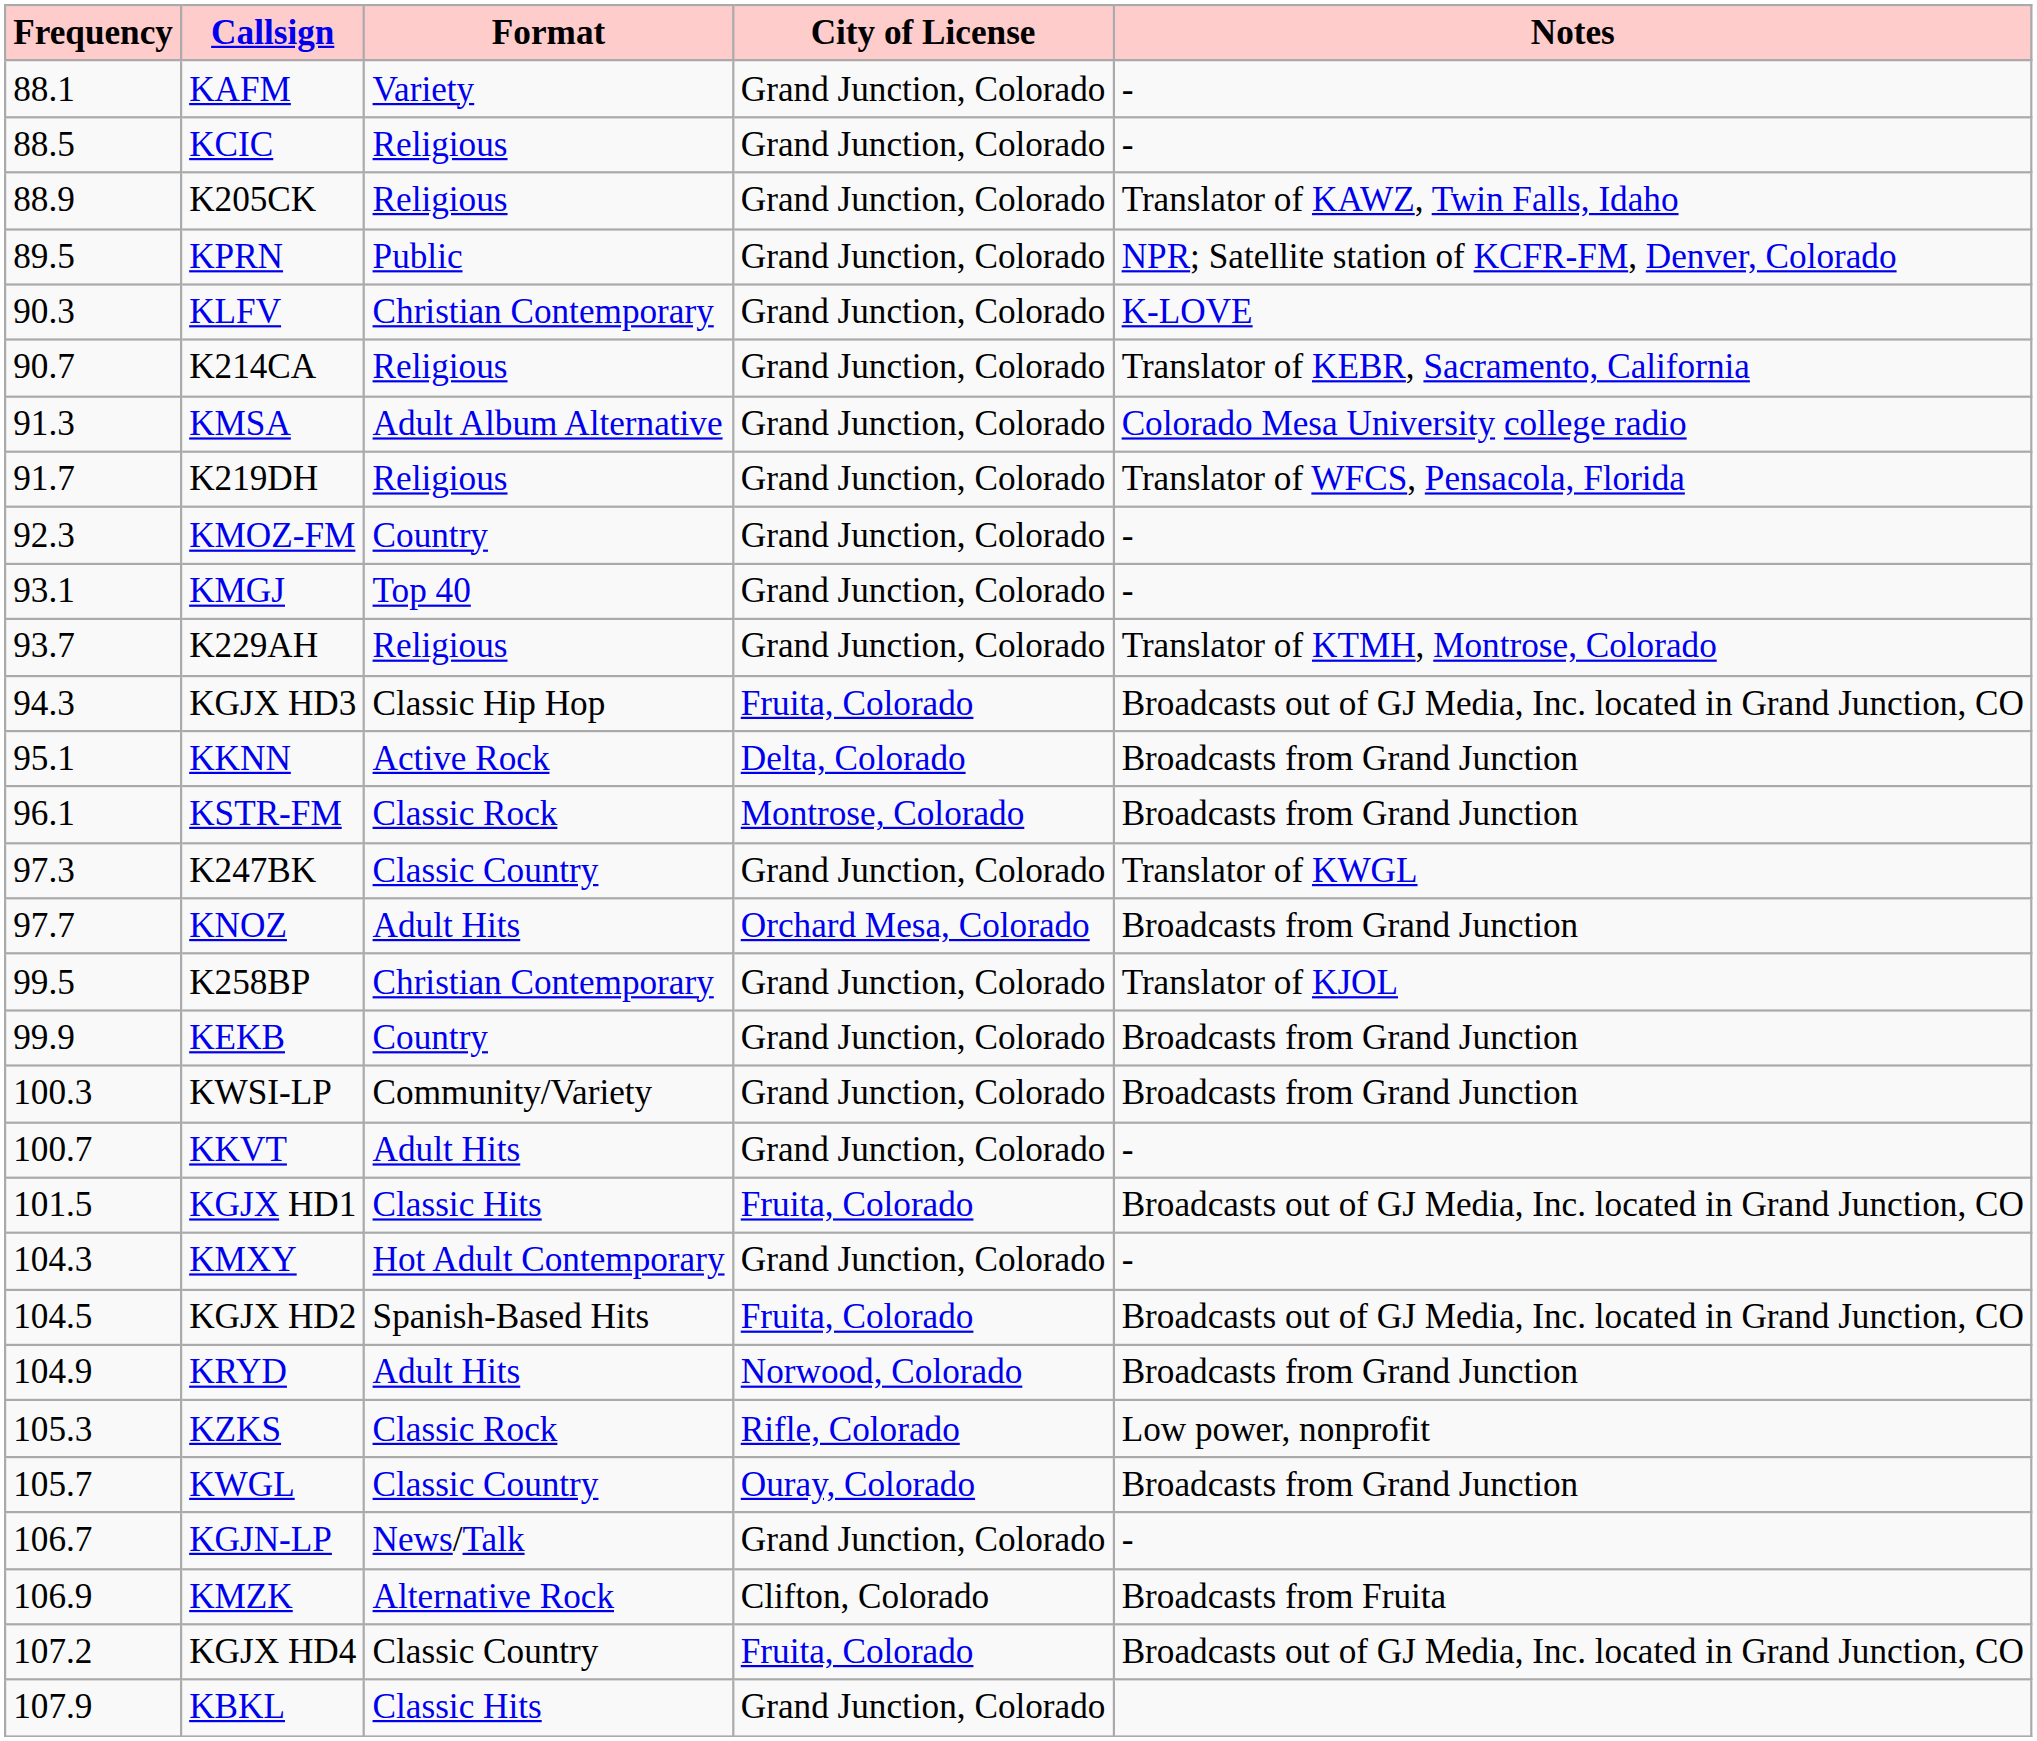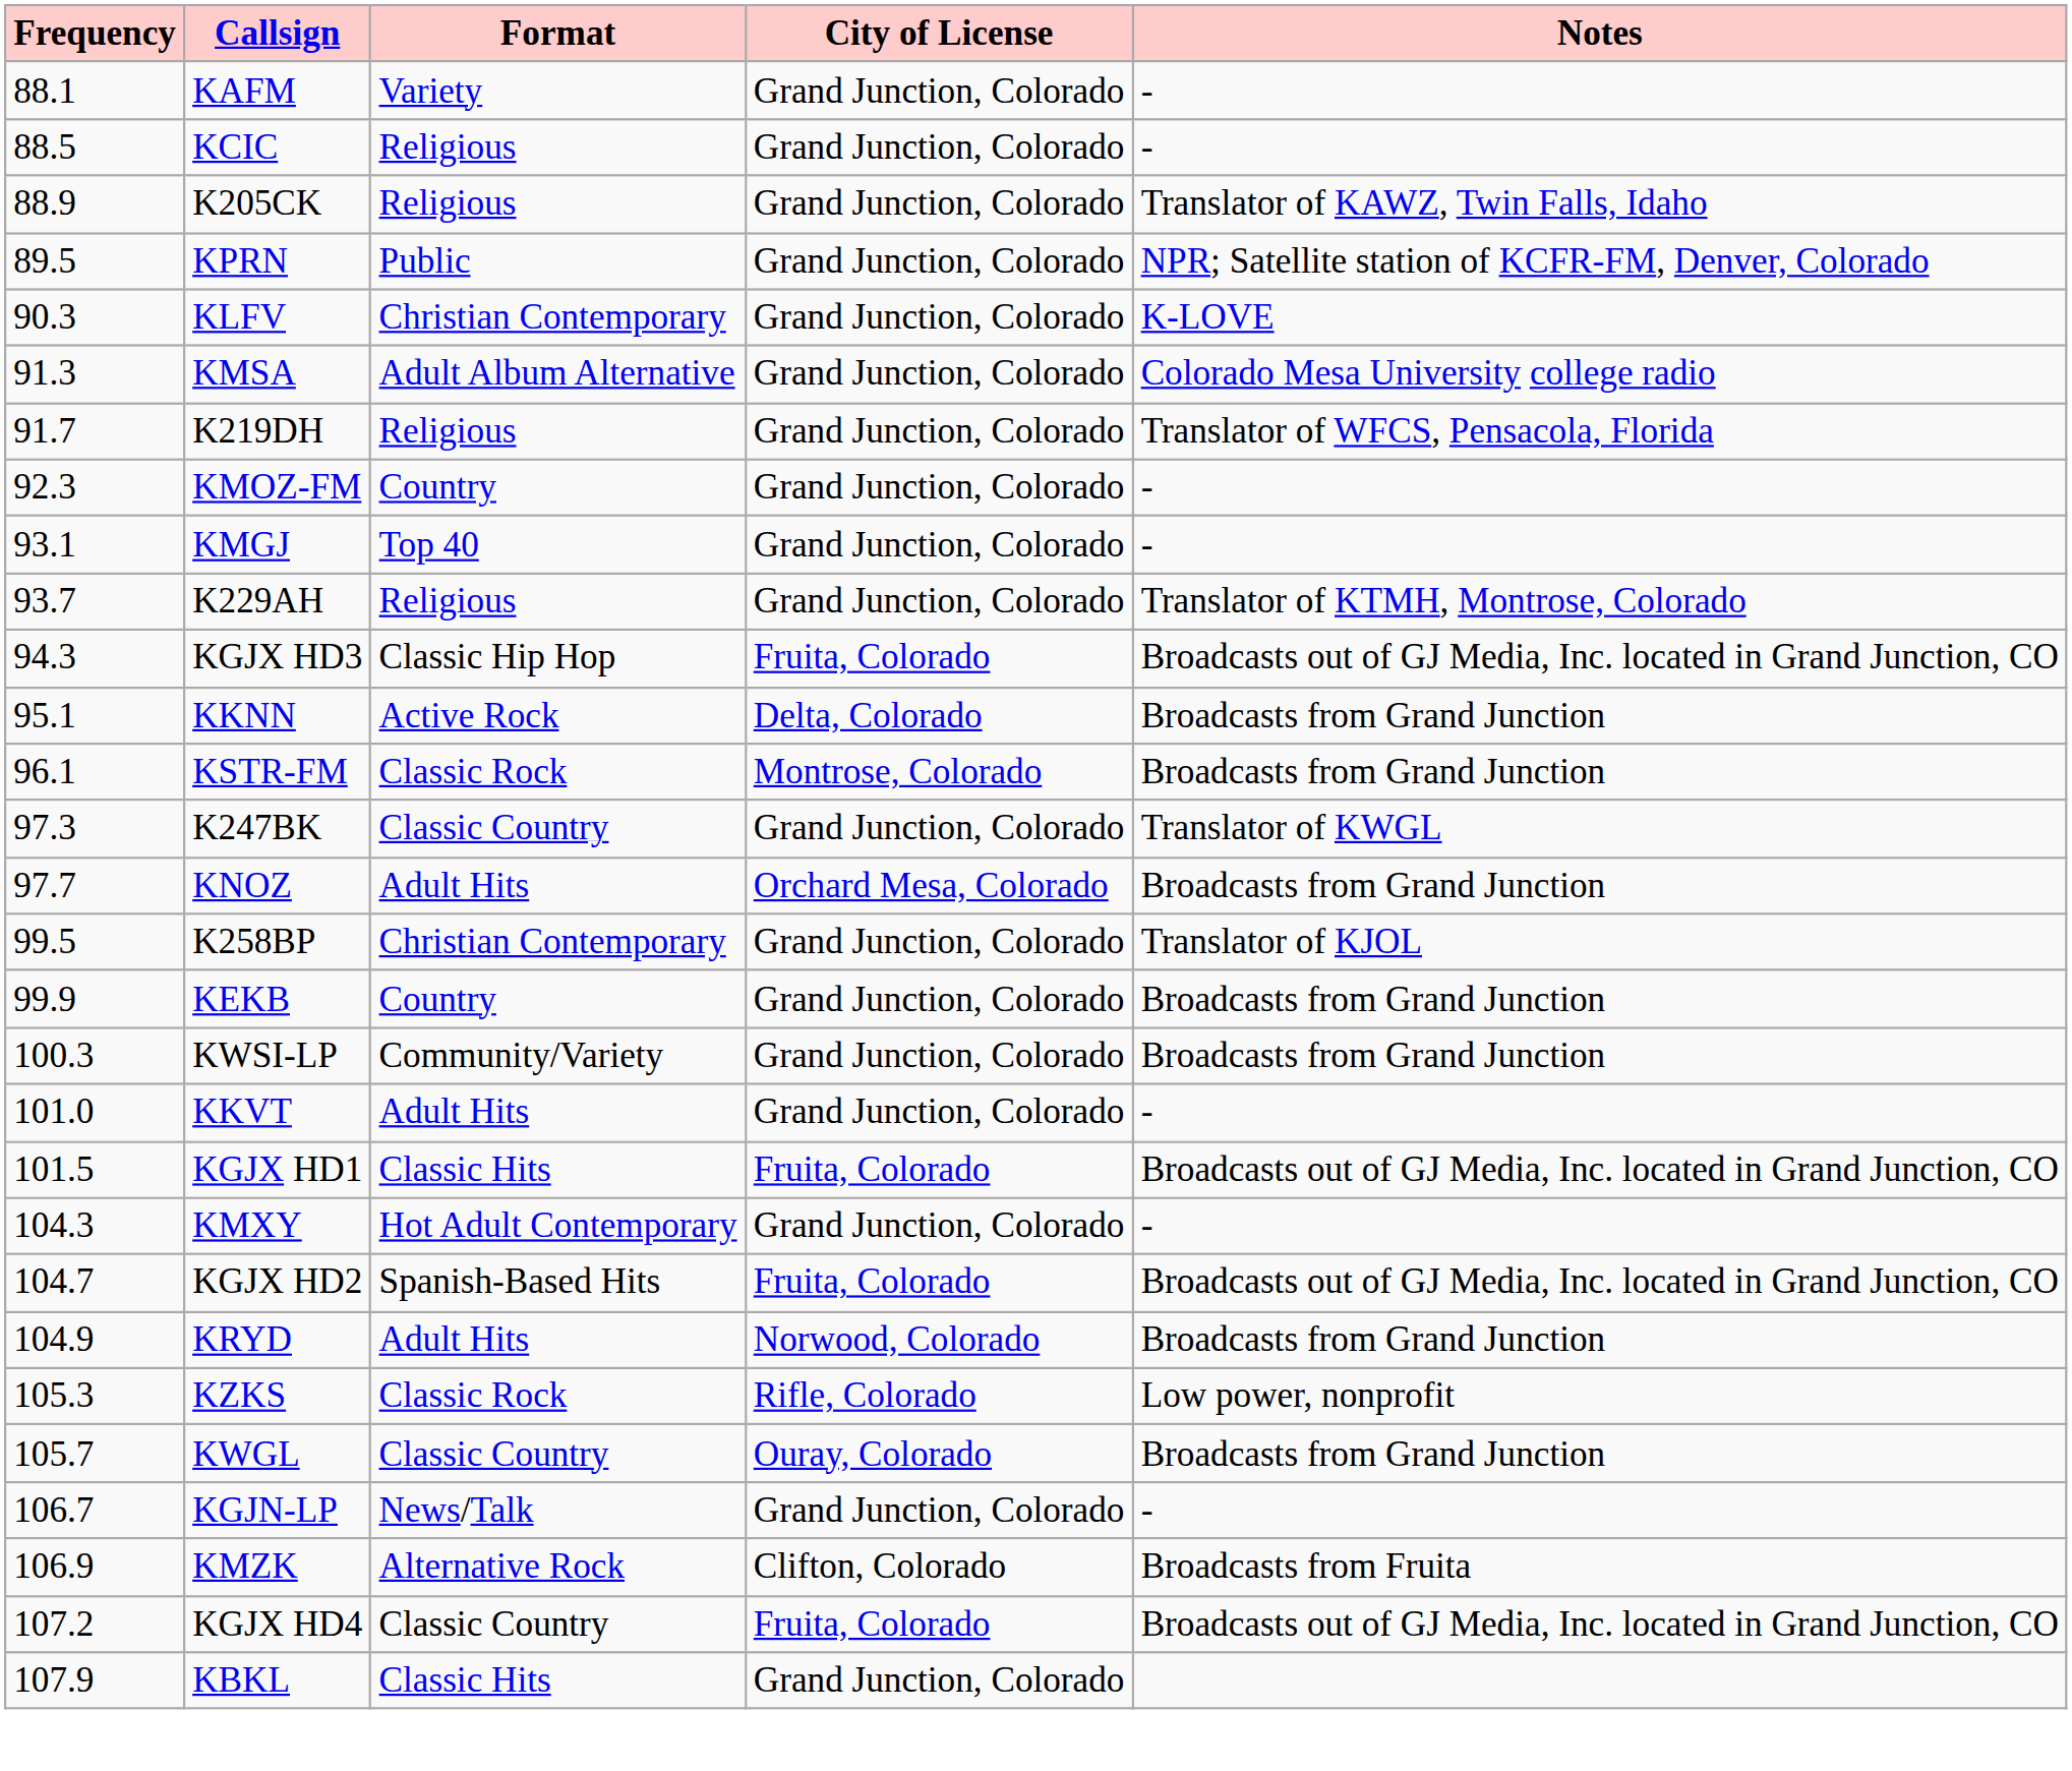- row: 90.7 | K214CA | Religious | Grand Junction, Colorado | Translator of KEBR, Sacramento, California
KKVT | Frequency: 100.7 -> 101.0
KGJX HD2 | Frequency: 104.5 -> 104.7
